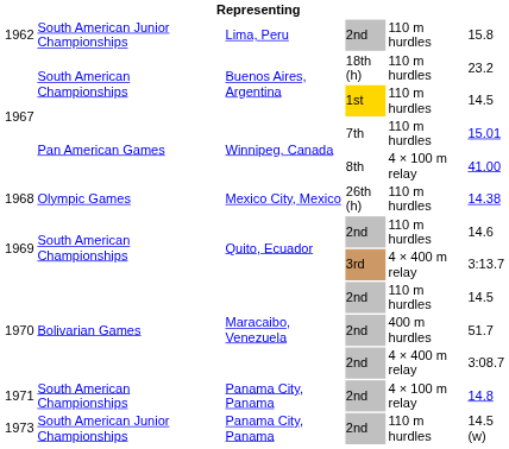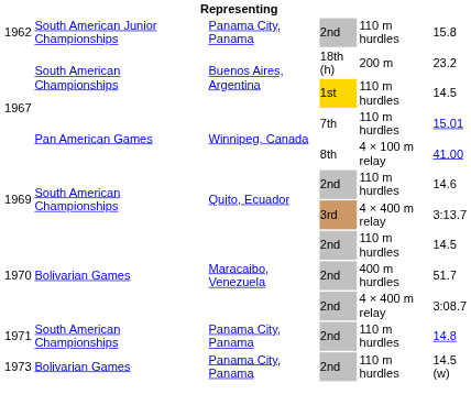1962 | column 3: Lima, Peru -> Panama City, Panama
1967 / 18th (h) | column 5: 110 m hurdles -> 200 m
- row: 1968 | Olympic Games | Mexico City, Mexico | 26th (h) | 110 m hurdles | 14.38
1971 | column 5: 4 × 100 m relay -> 110 m hurdles
1973 | column 2: South American Junior Championships -> Bolivarian Games
